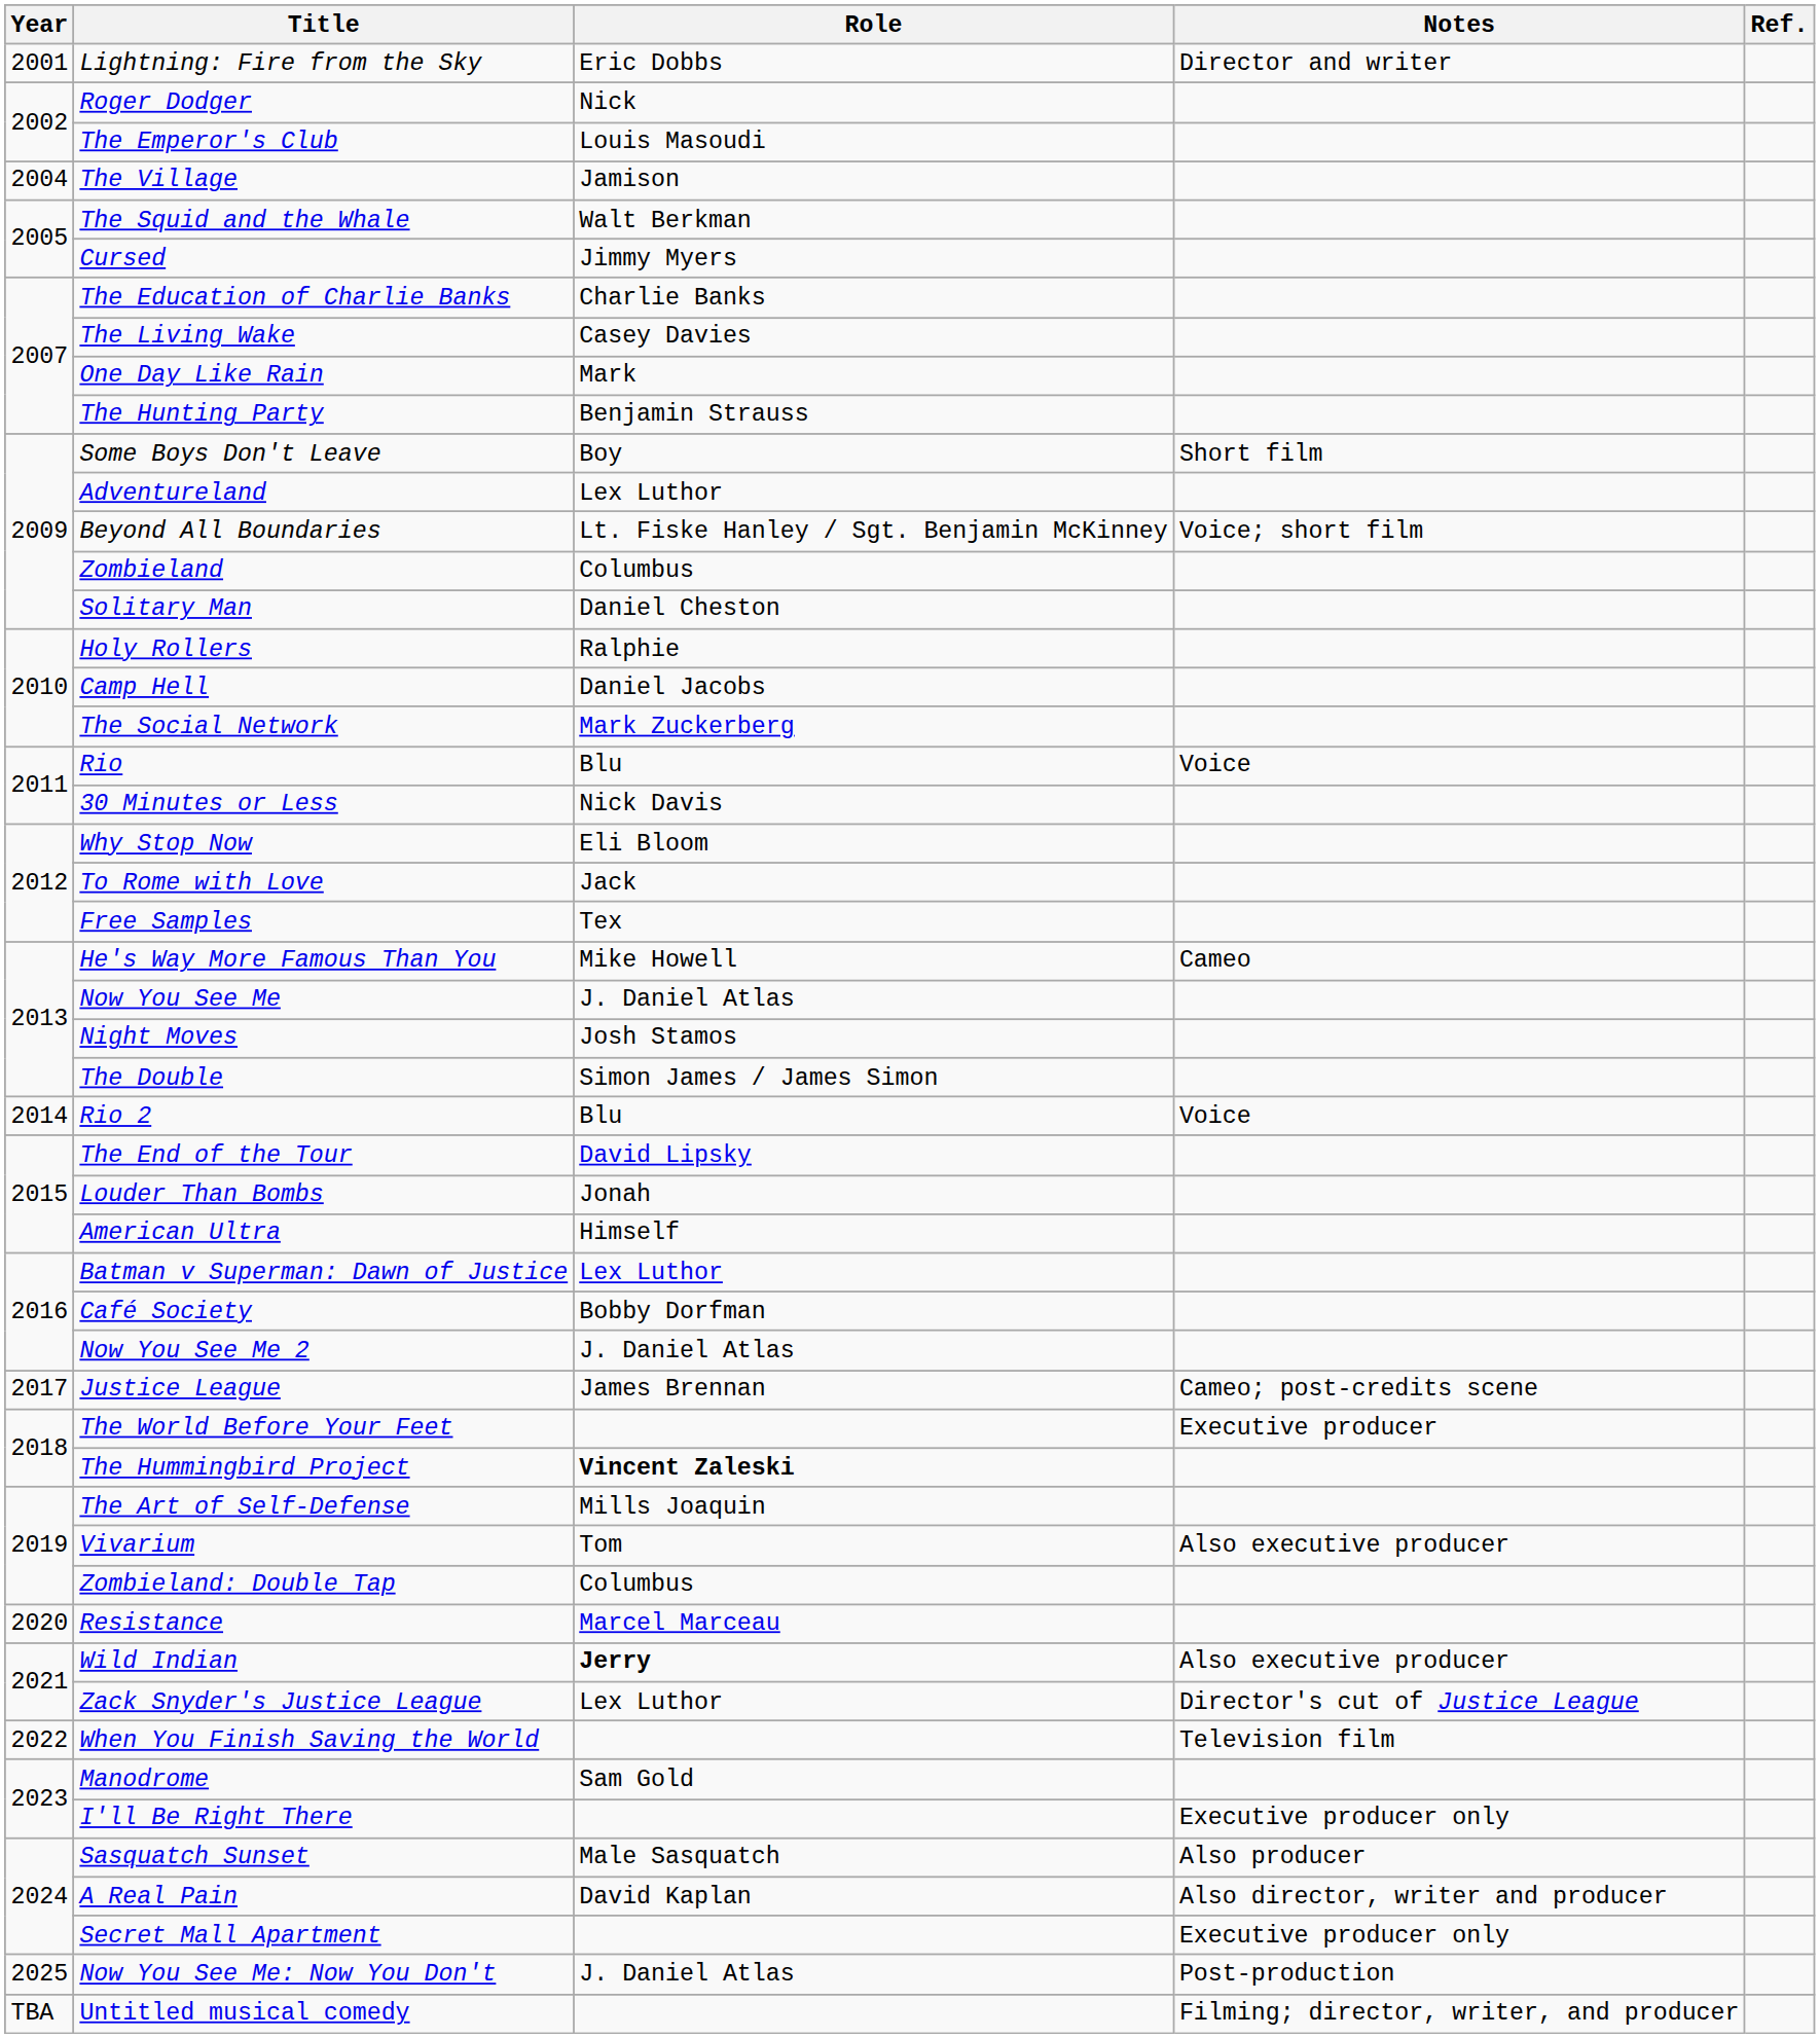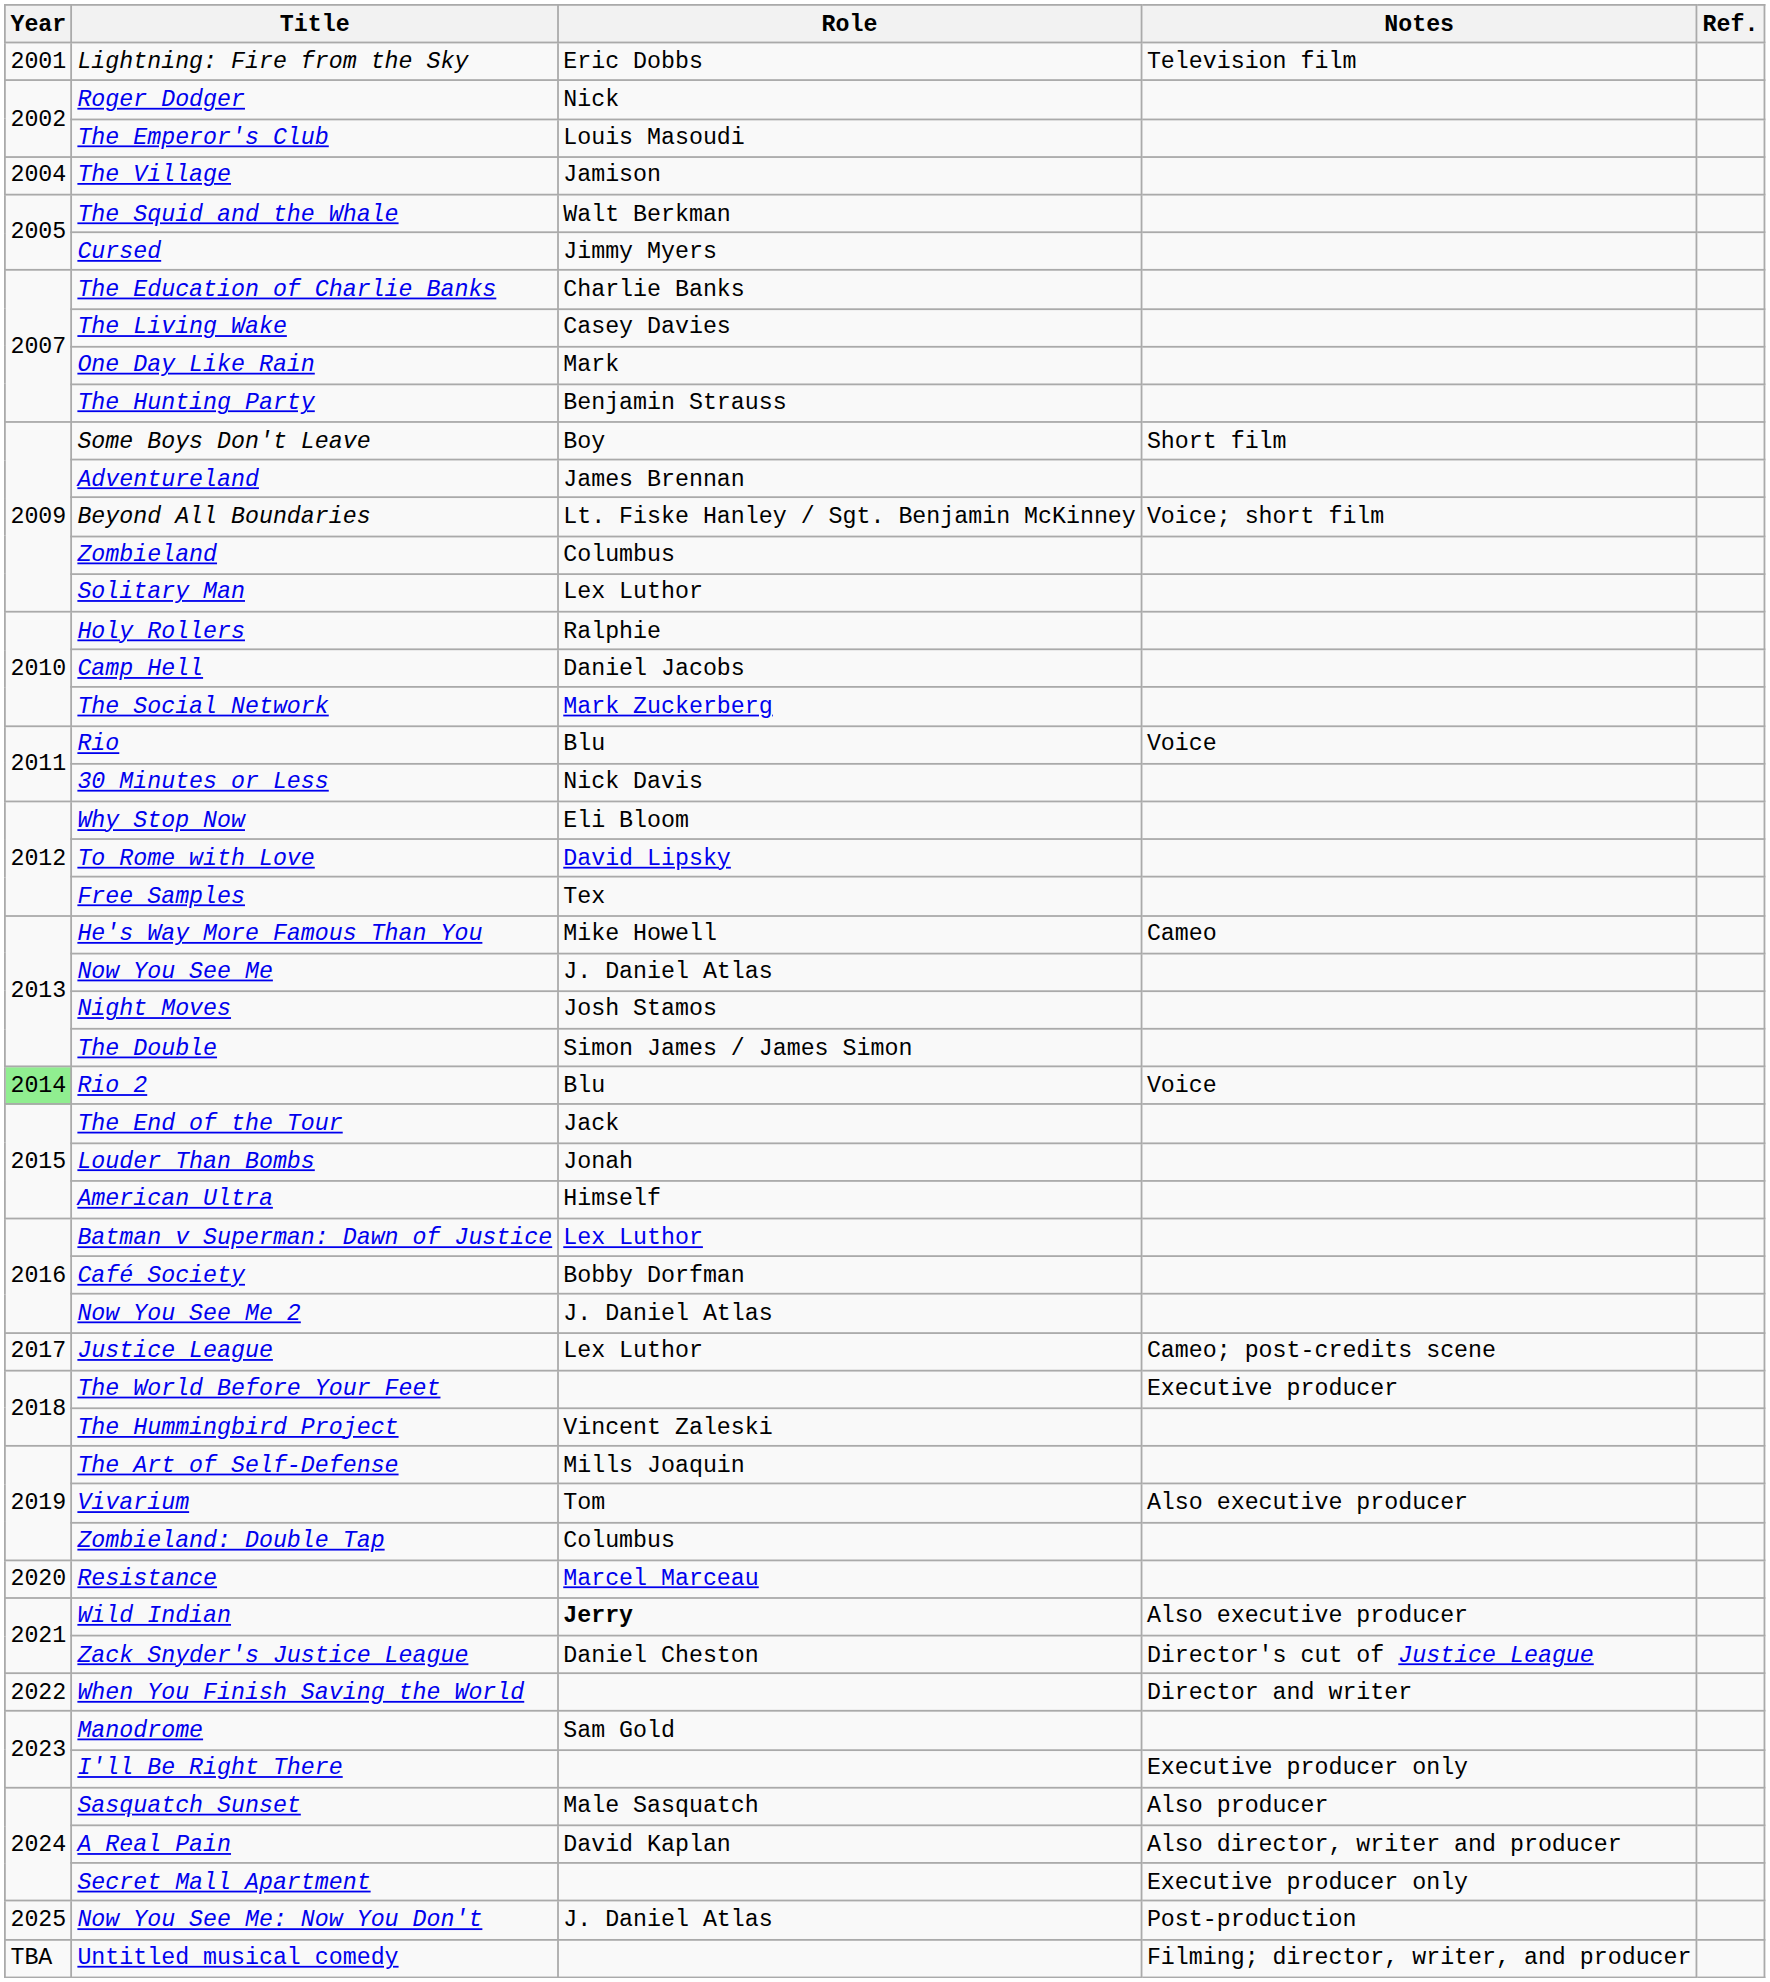Lightning: Fire from the Sky | Notes: Director and writer -> Television film
Adventureland | Role: Lex Luthor -> James Brennan
Solitary Man | Role: Daniel Cheston -> Lex Luthor
To Rome with Love | Role: Jack -> David Lipsky
Rio 2 | Year: no background -> lightgreen background
The End of the Tour | Role: David Lipsky -> Jack
Justice League | Role: James Brennan -> Lex Luthor
The Hummingbird Project | Role: bold -> normal
Zack Snyder's Justice League | Role: Lex Luthor -> Daniel Cheston
When You Finish Saving the World | Notes: Television film -> Director and writer
